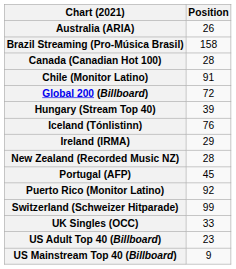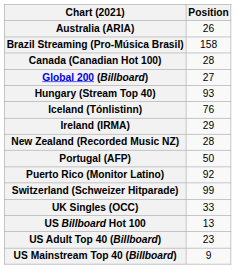- row: Chile (Monitor Latino) | 91
Global 200 (Billboard) | Position: 72 -> 27
Hungary (Stream Top 40) | Position: 39 -> 93
Portugal (AFP) | Position: 45 -> 50
+ row: US Billboard Hot 100 | 13
